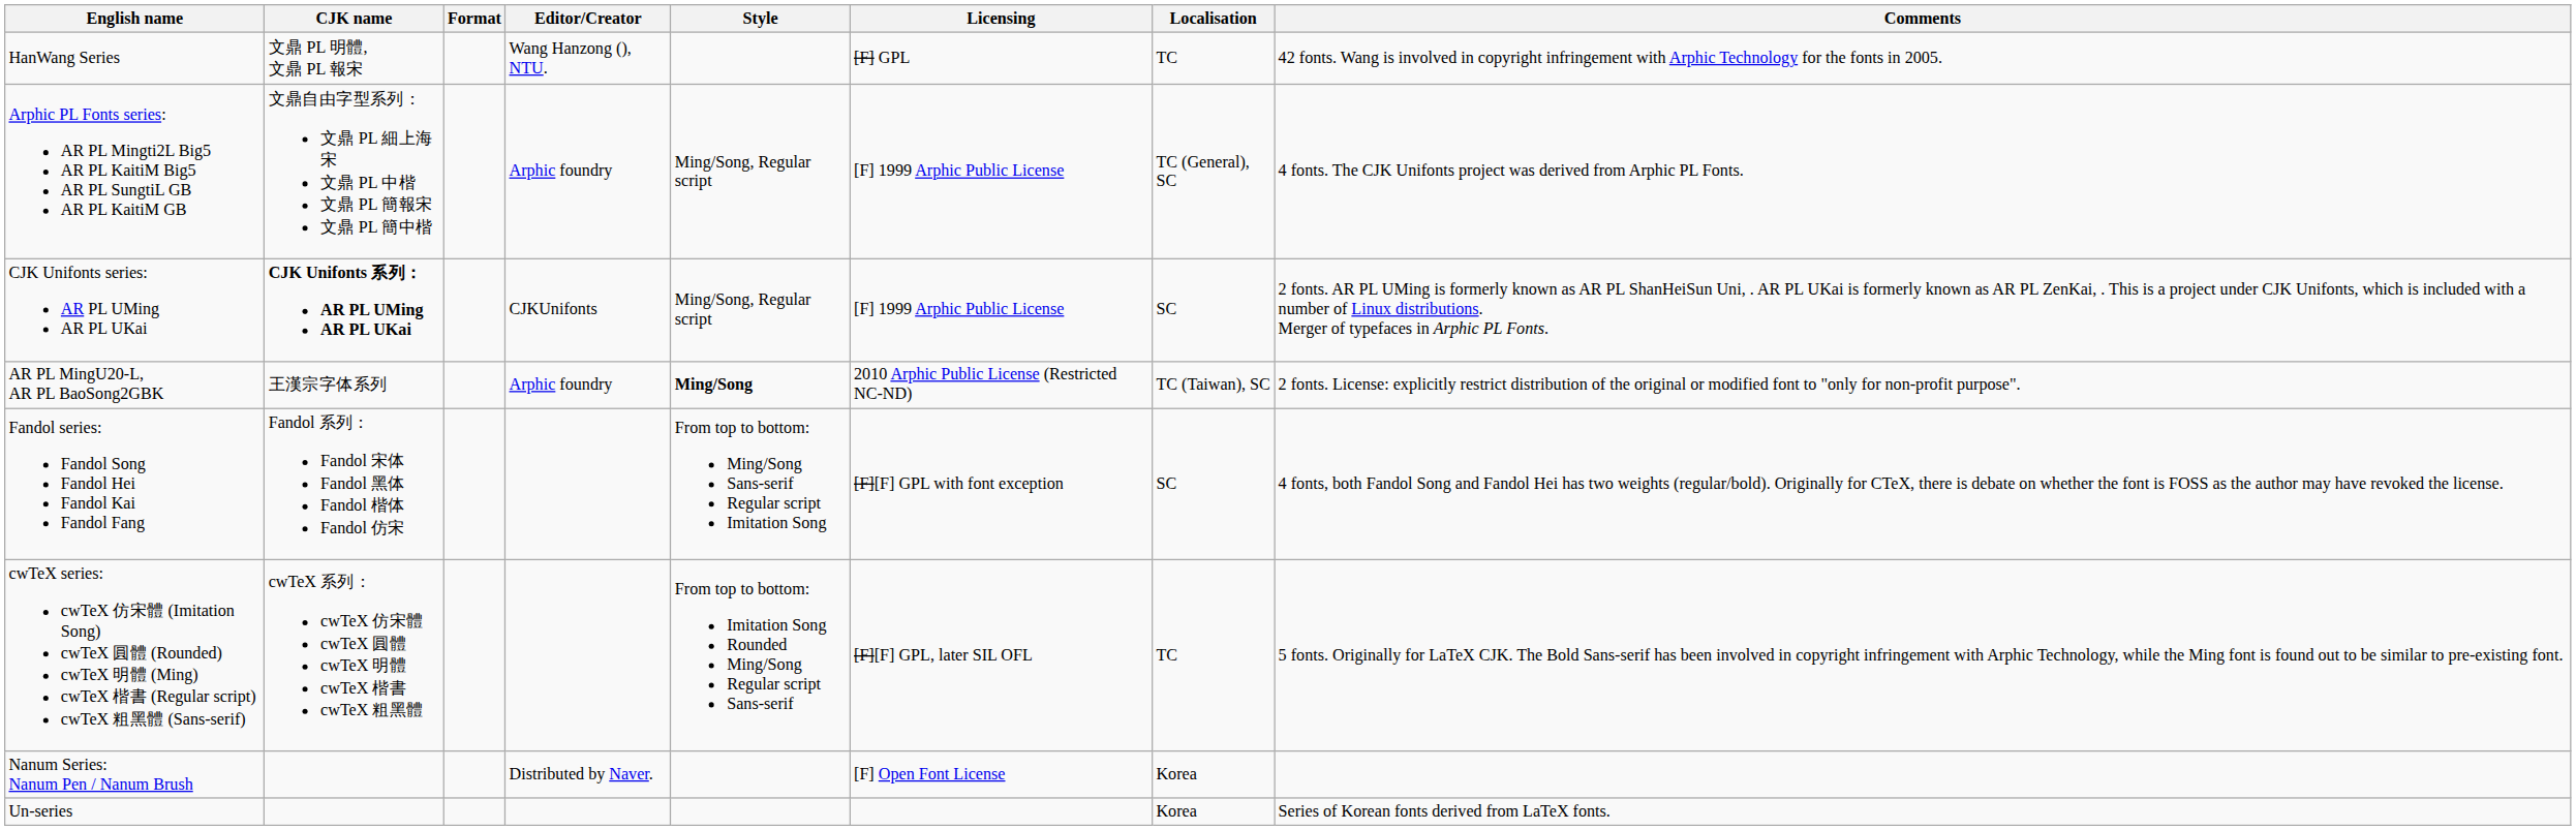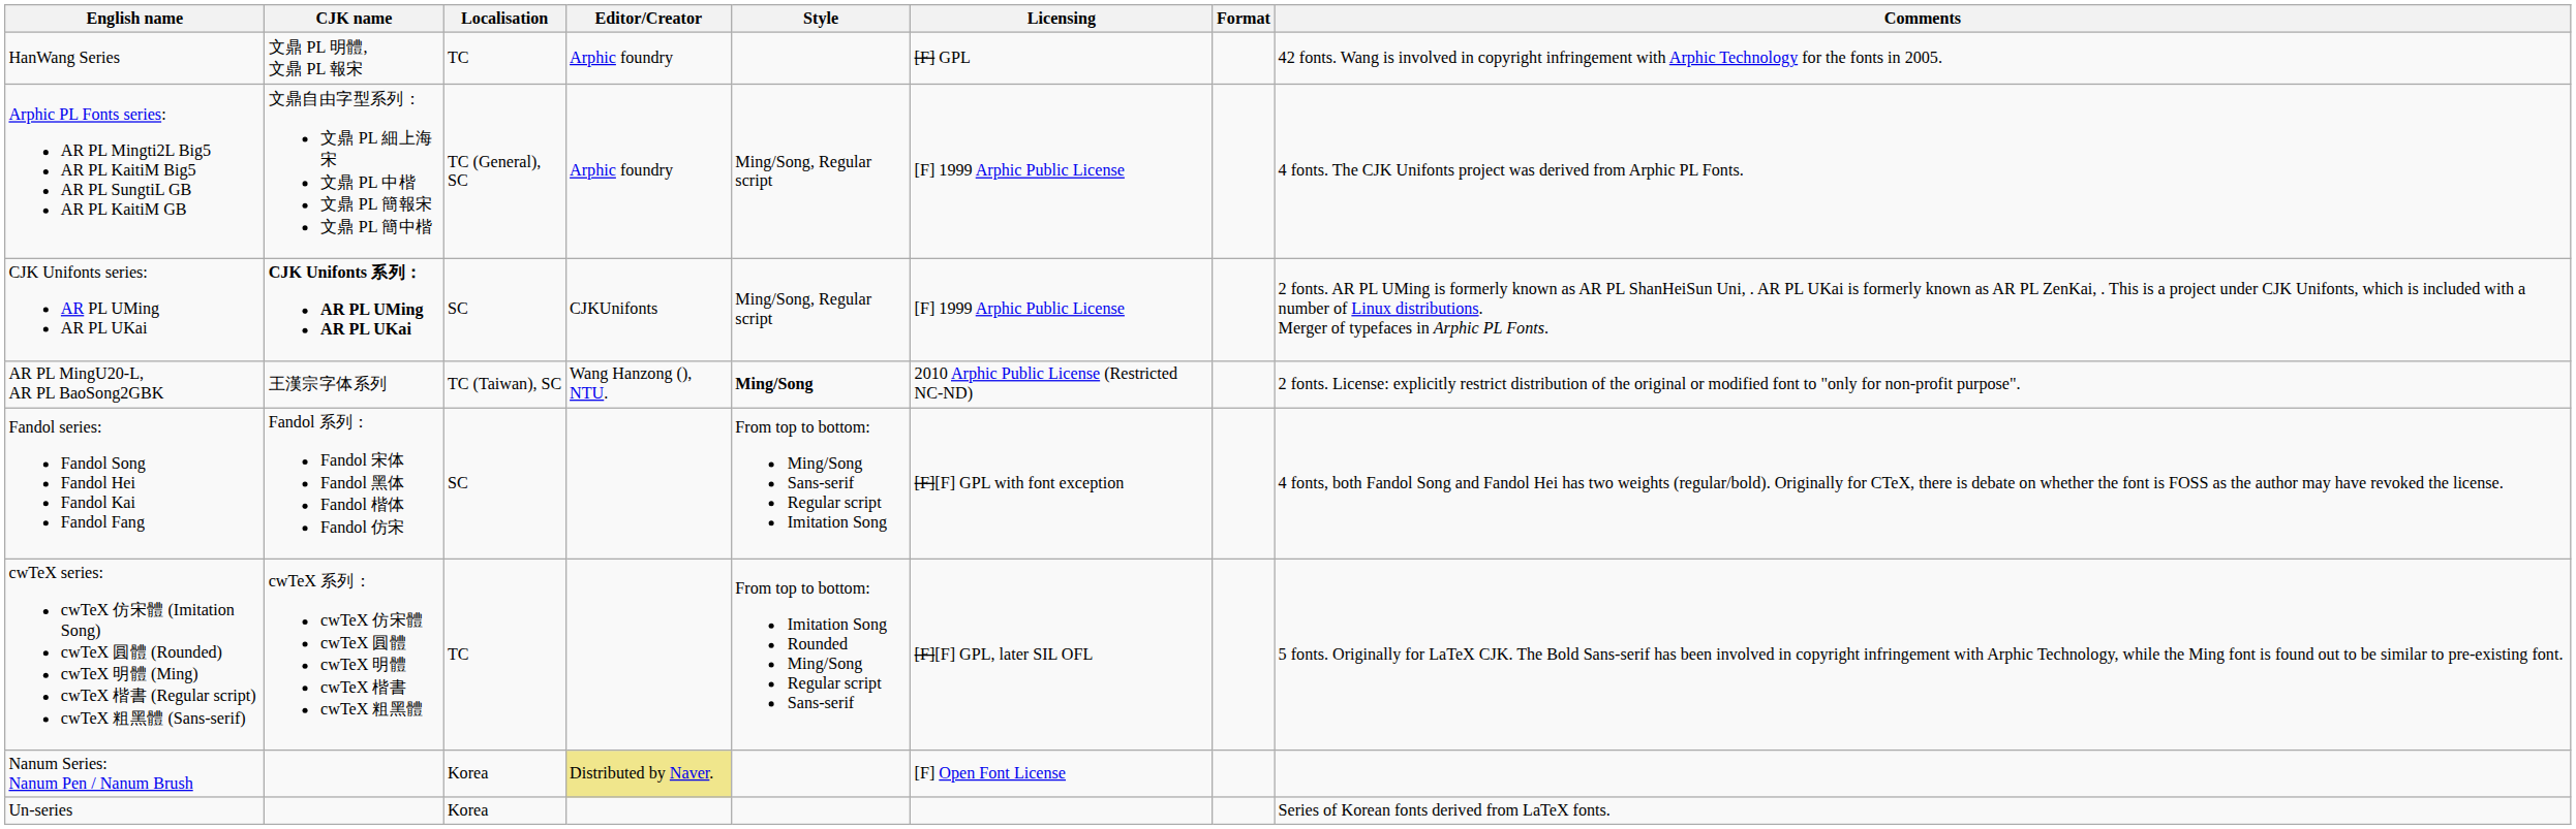columns swapped: Localisation <-> Format
HanWang Series | Editor/Creator: Wang Hanzong (), NTU. -> Arphic foundry
AR PL MingU20-L, AR PL BaoSong2GBK | Editor/Creator: Arphic foundry -> Wang Hanzong (), NTU.
Nanum Series: Nanum Pen / Nanum Brush | Editor/Creator: no background -> khaki background
